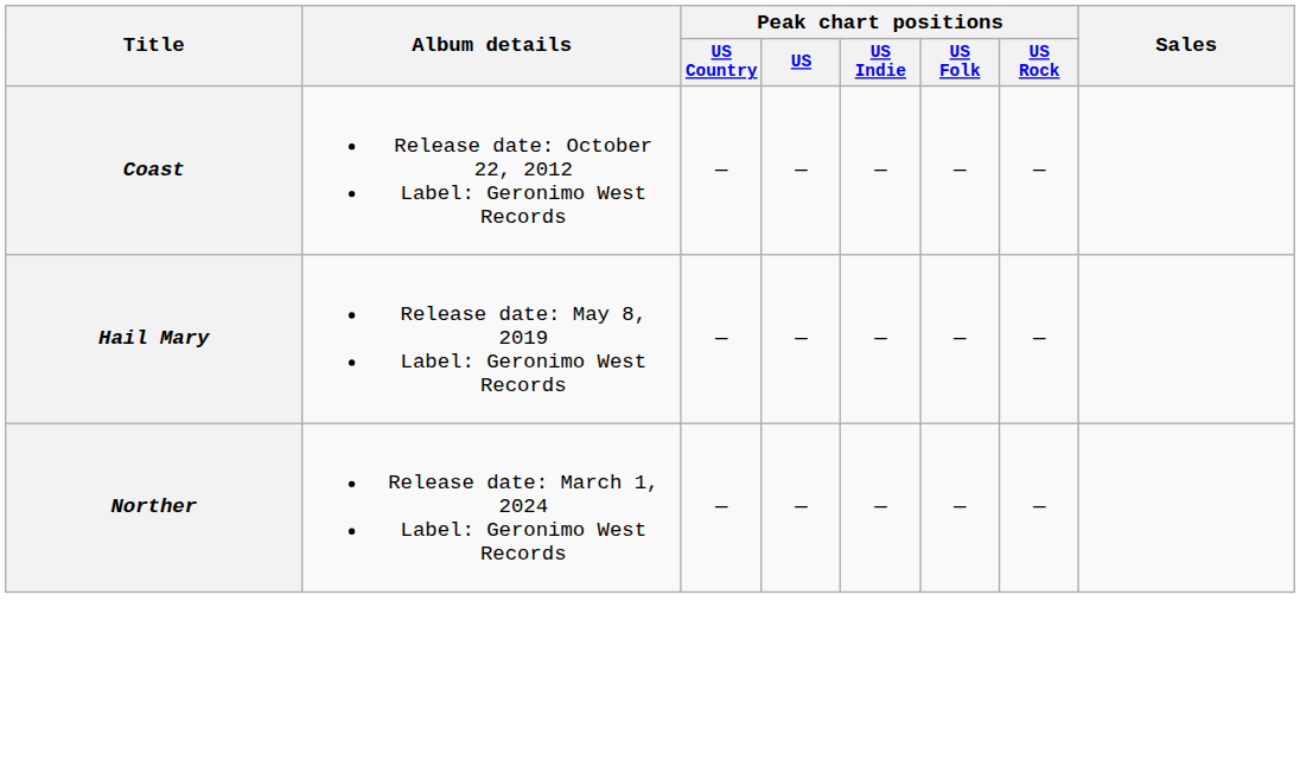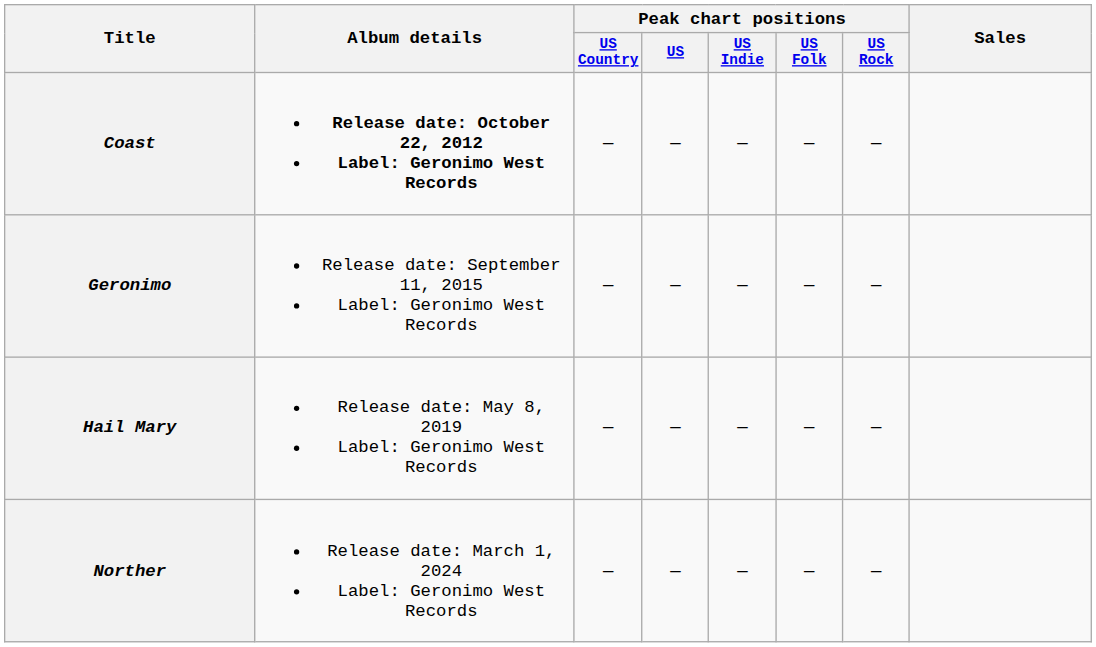Coast | Album details: normal -> bold
+ row: Geronimo | Release date: September 11, 2015 Label: Geronimo West Records | — | — | — | — | —
